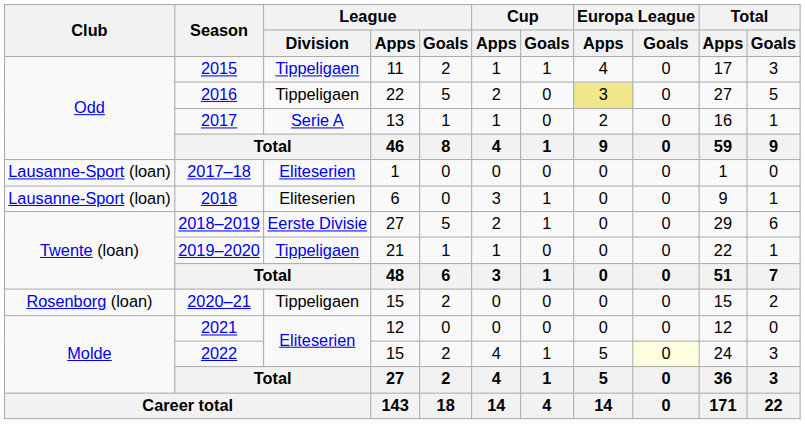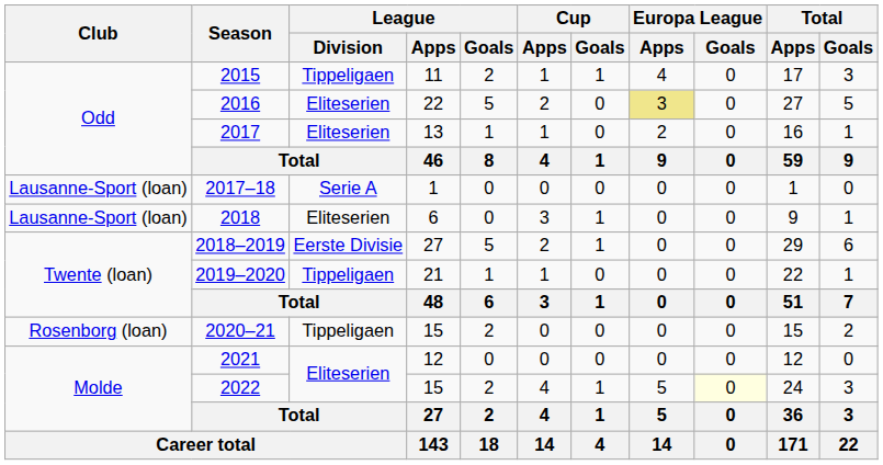2016 | League / Division: Tippeligaen -> Eliteserien
2017 | League / Division: Serie A -> Eliteserien
2017–18 | League / Division: Eliteserien -> Serie A
